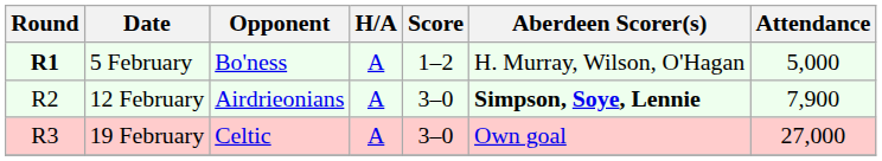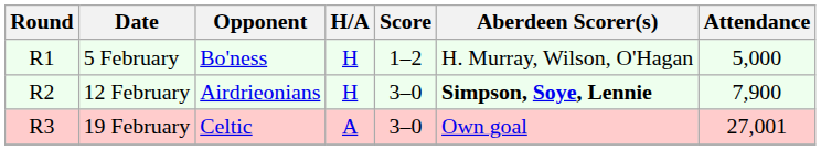5 February | Round: bold -> normal
5 February | H/A: A -> H
12 February | H/A: A -> H
19 February | Attendance: 27,000 -> 27,001
